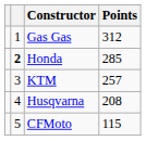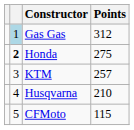Gas Gas | column 2: no background -> lightblue background
Honda | Points: 285 -> 275
Husqvarna | Points: 208 -> 210
